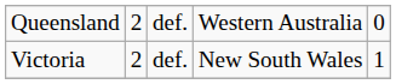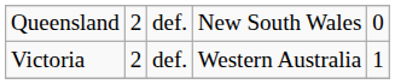Queensland | column 4: Western Australia -> New South Wales
Victoria | column 4: New South Wales -> Western Australia
